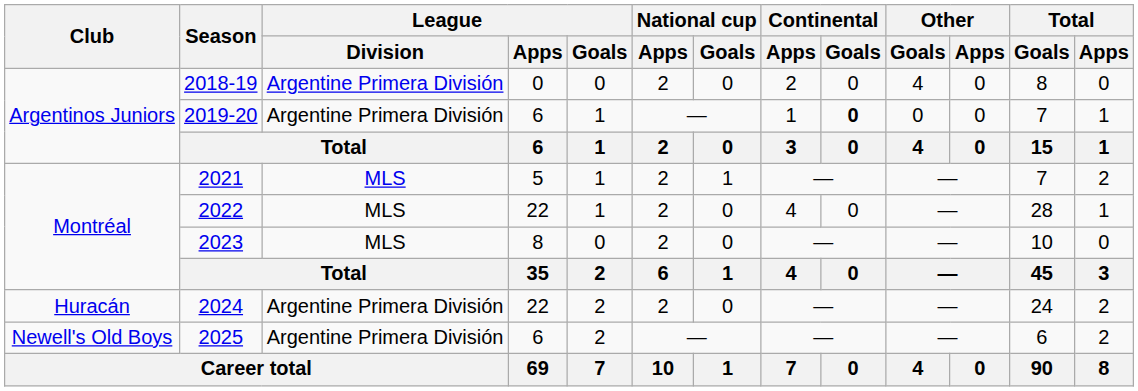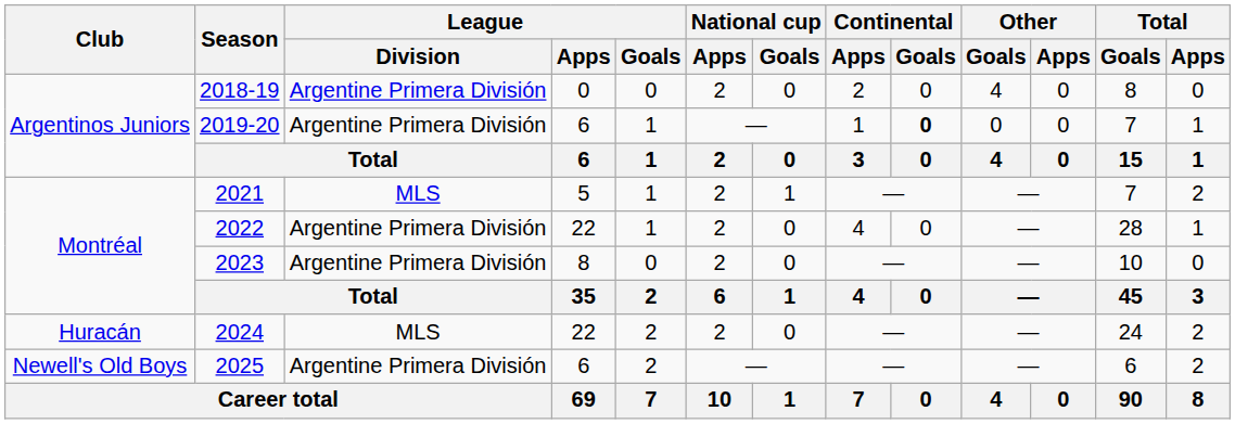2022 | League / Division: MLS -> Argentine Primera División
2023 | League / Division: MLS -> Argentine Primera División
2024 | League / Division: Argentine Primera División -> MLS
